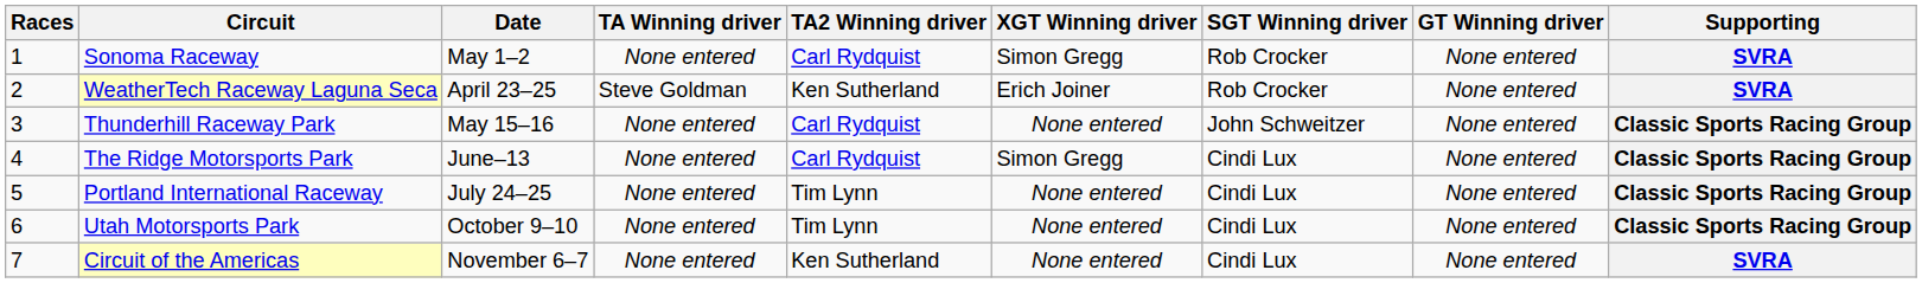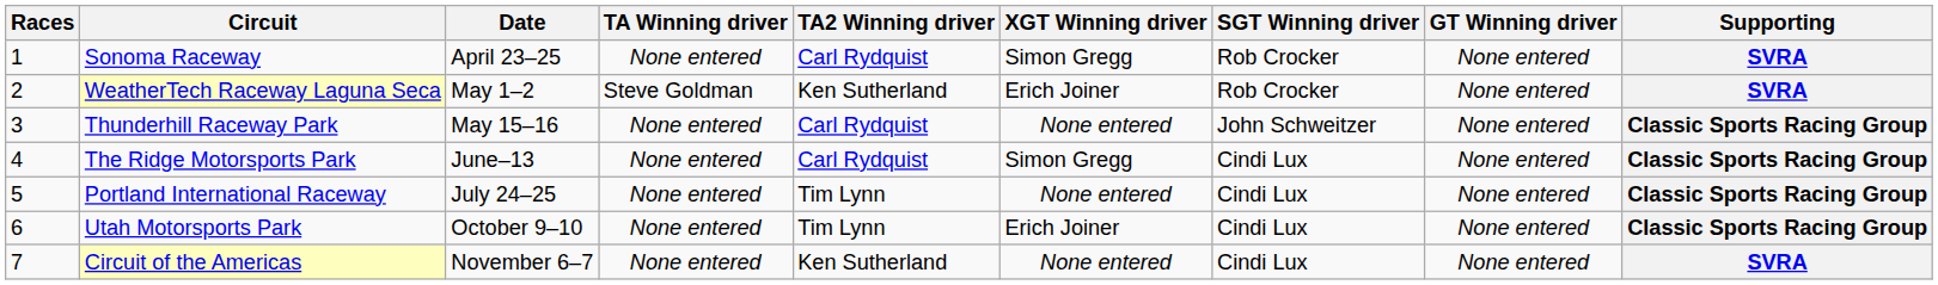Sonoma Raceway | Date: May 1–2 -> April 23–25
WeatherTech Raceway Laguna Seca | Date: April 23–25 -> May 1–2
Utah Motorsports Park | XGT Winning driver: None entered -> Erich Joiner
